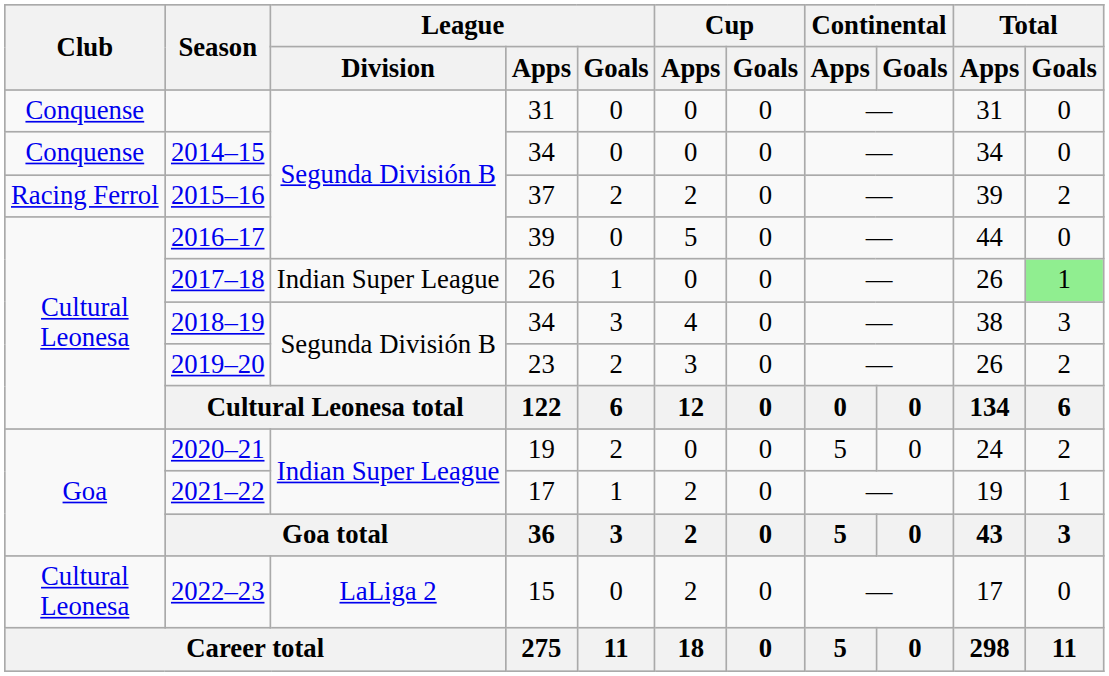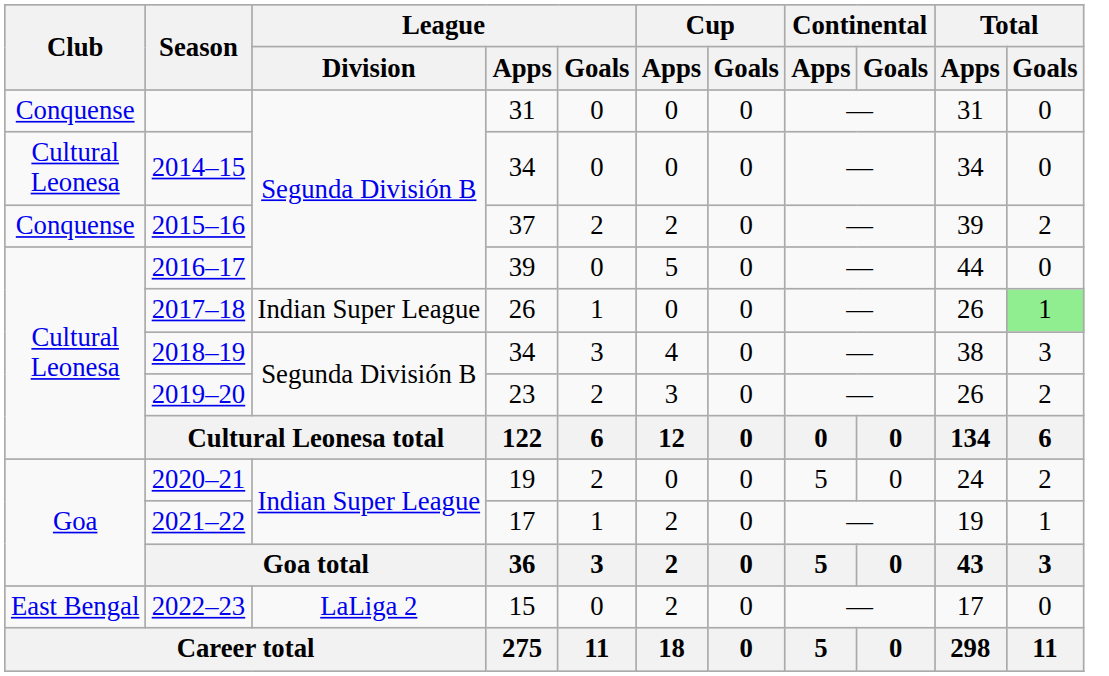2014–15 | Club: Conquense -> Cultural Leonesa
2015–16 | Club: Racing Ferrol -> Conquense
2022–23 | Club: Cultural Leonesa -> East Bengal
